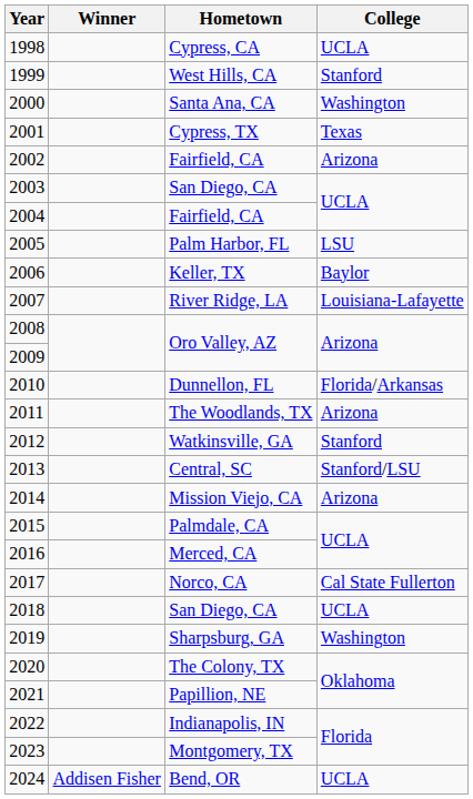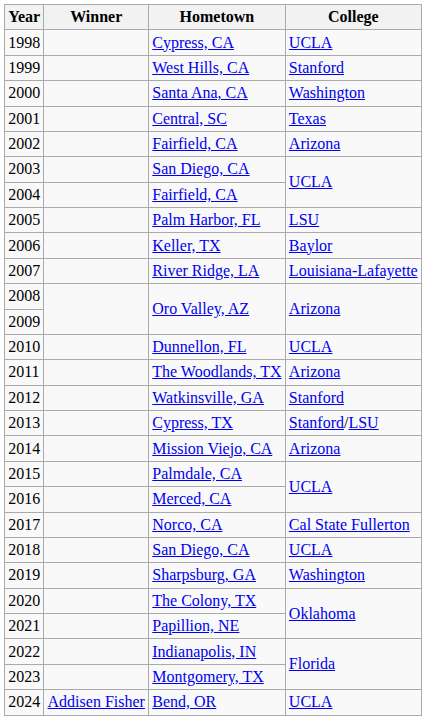2001 | Hometown: Cypress, TX -> Central, SC
2010 | College: Florida/Arkansas -> UCLA
2013 | Hometown: Central, SC -> Cypress, TX
